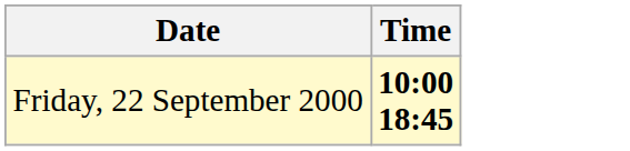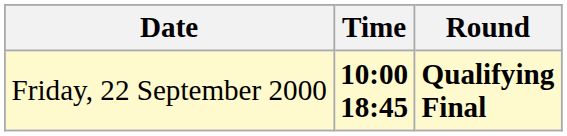+ column: Round | Qualifying Final
